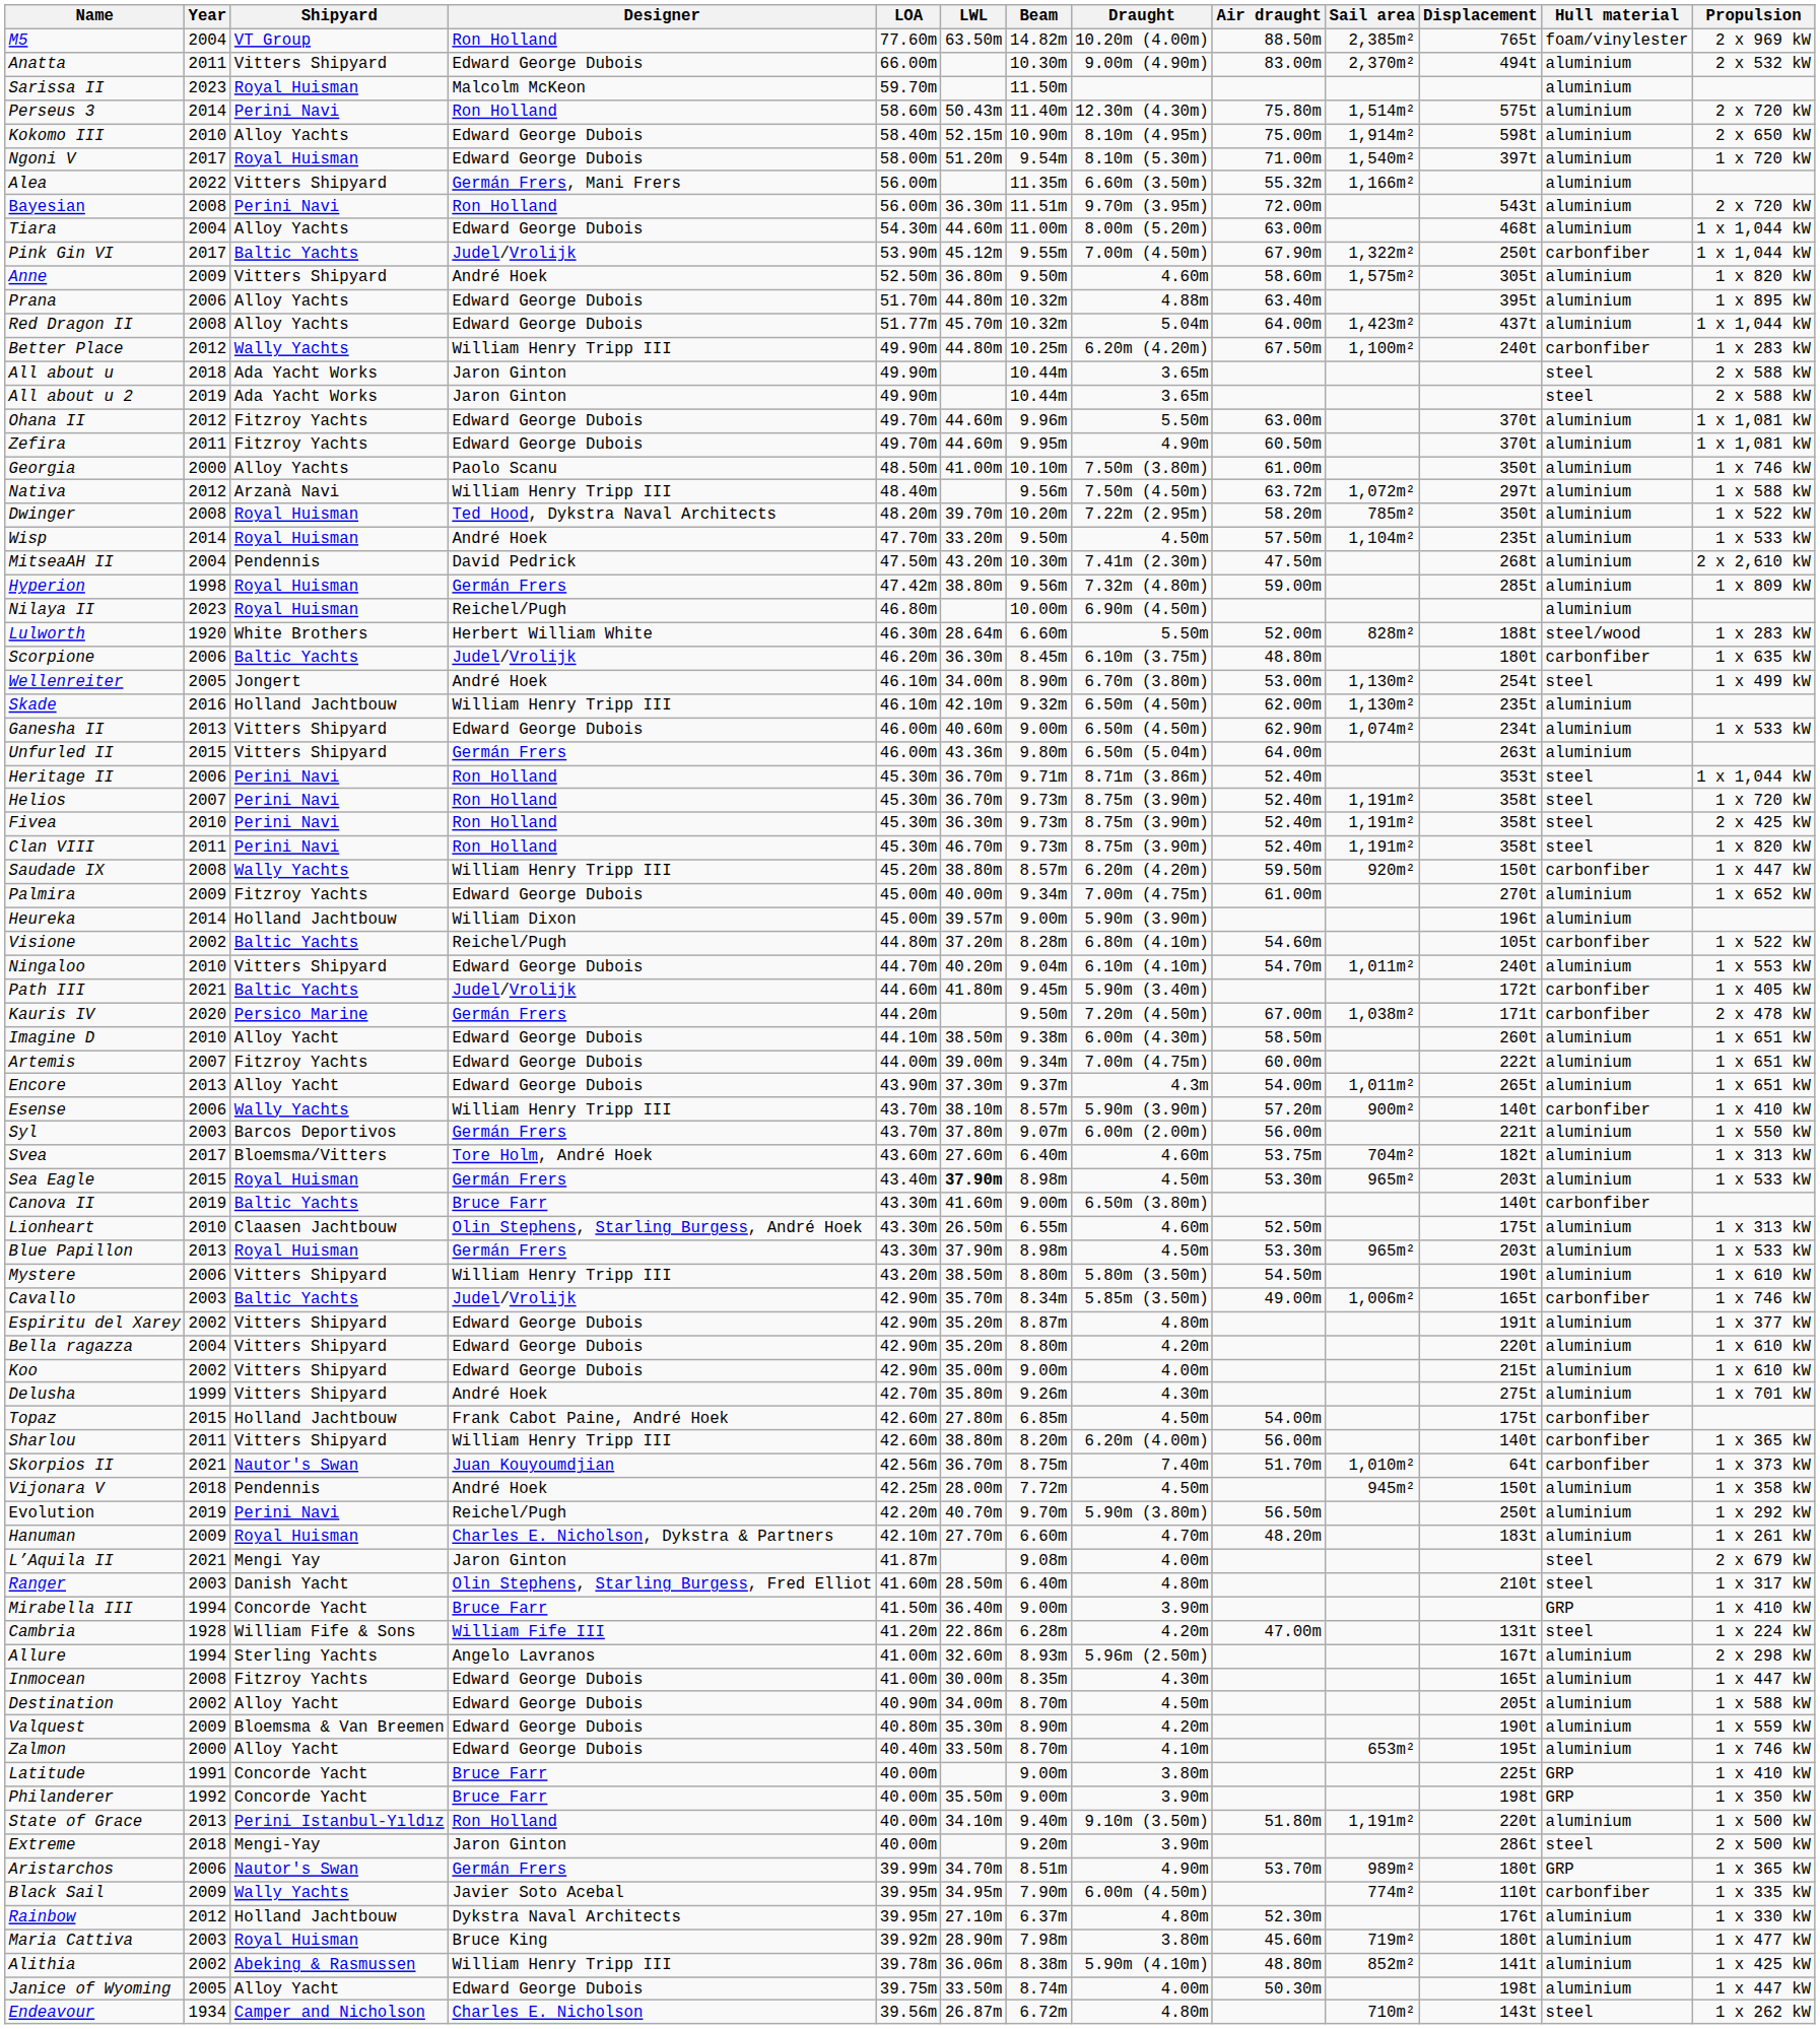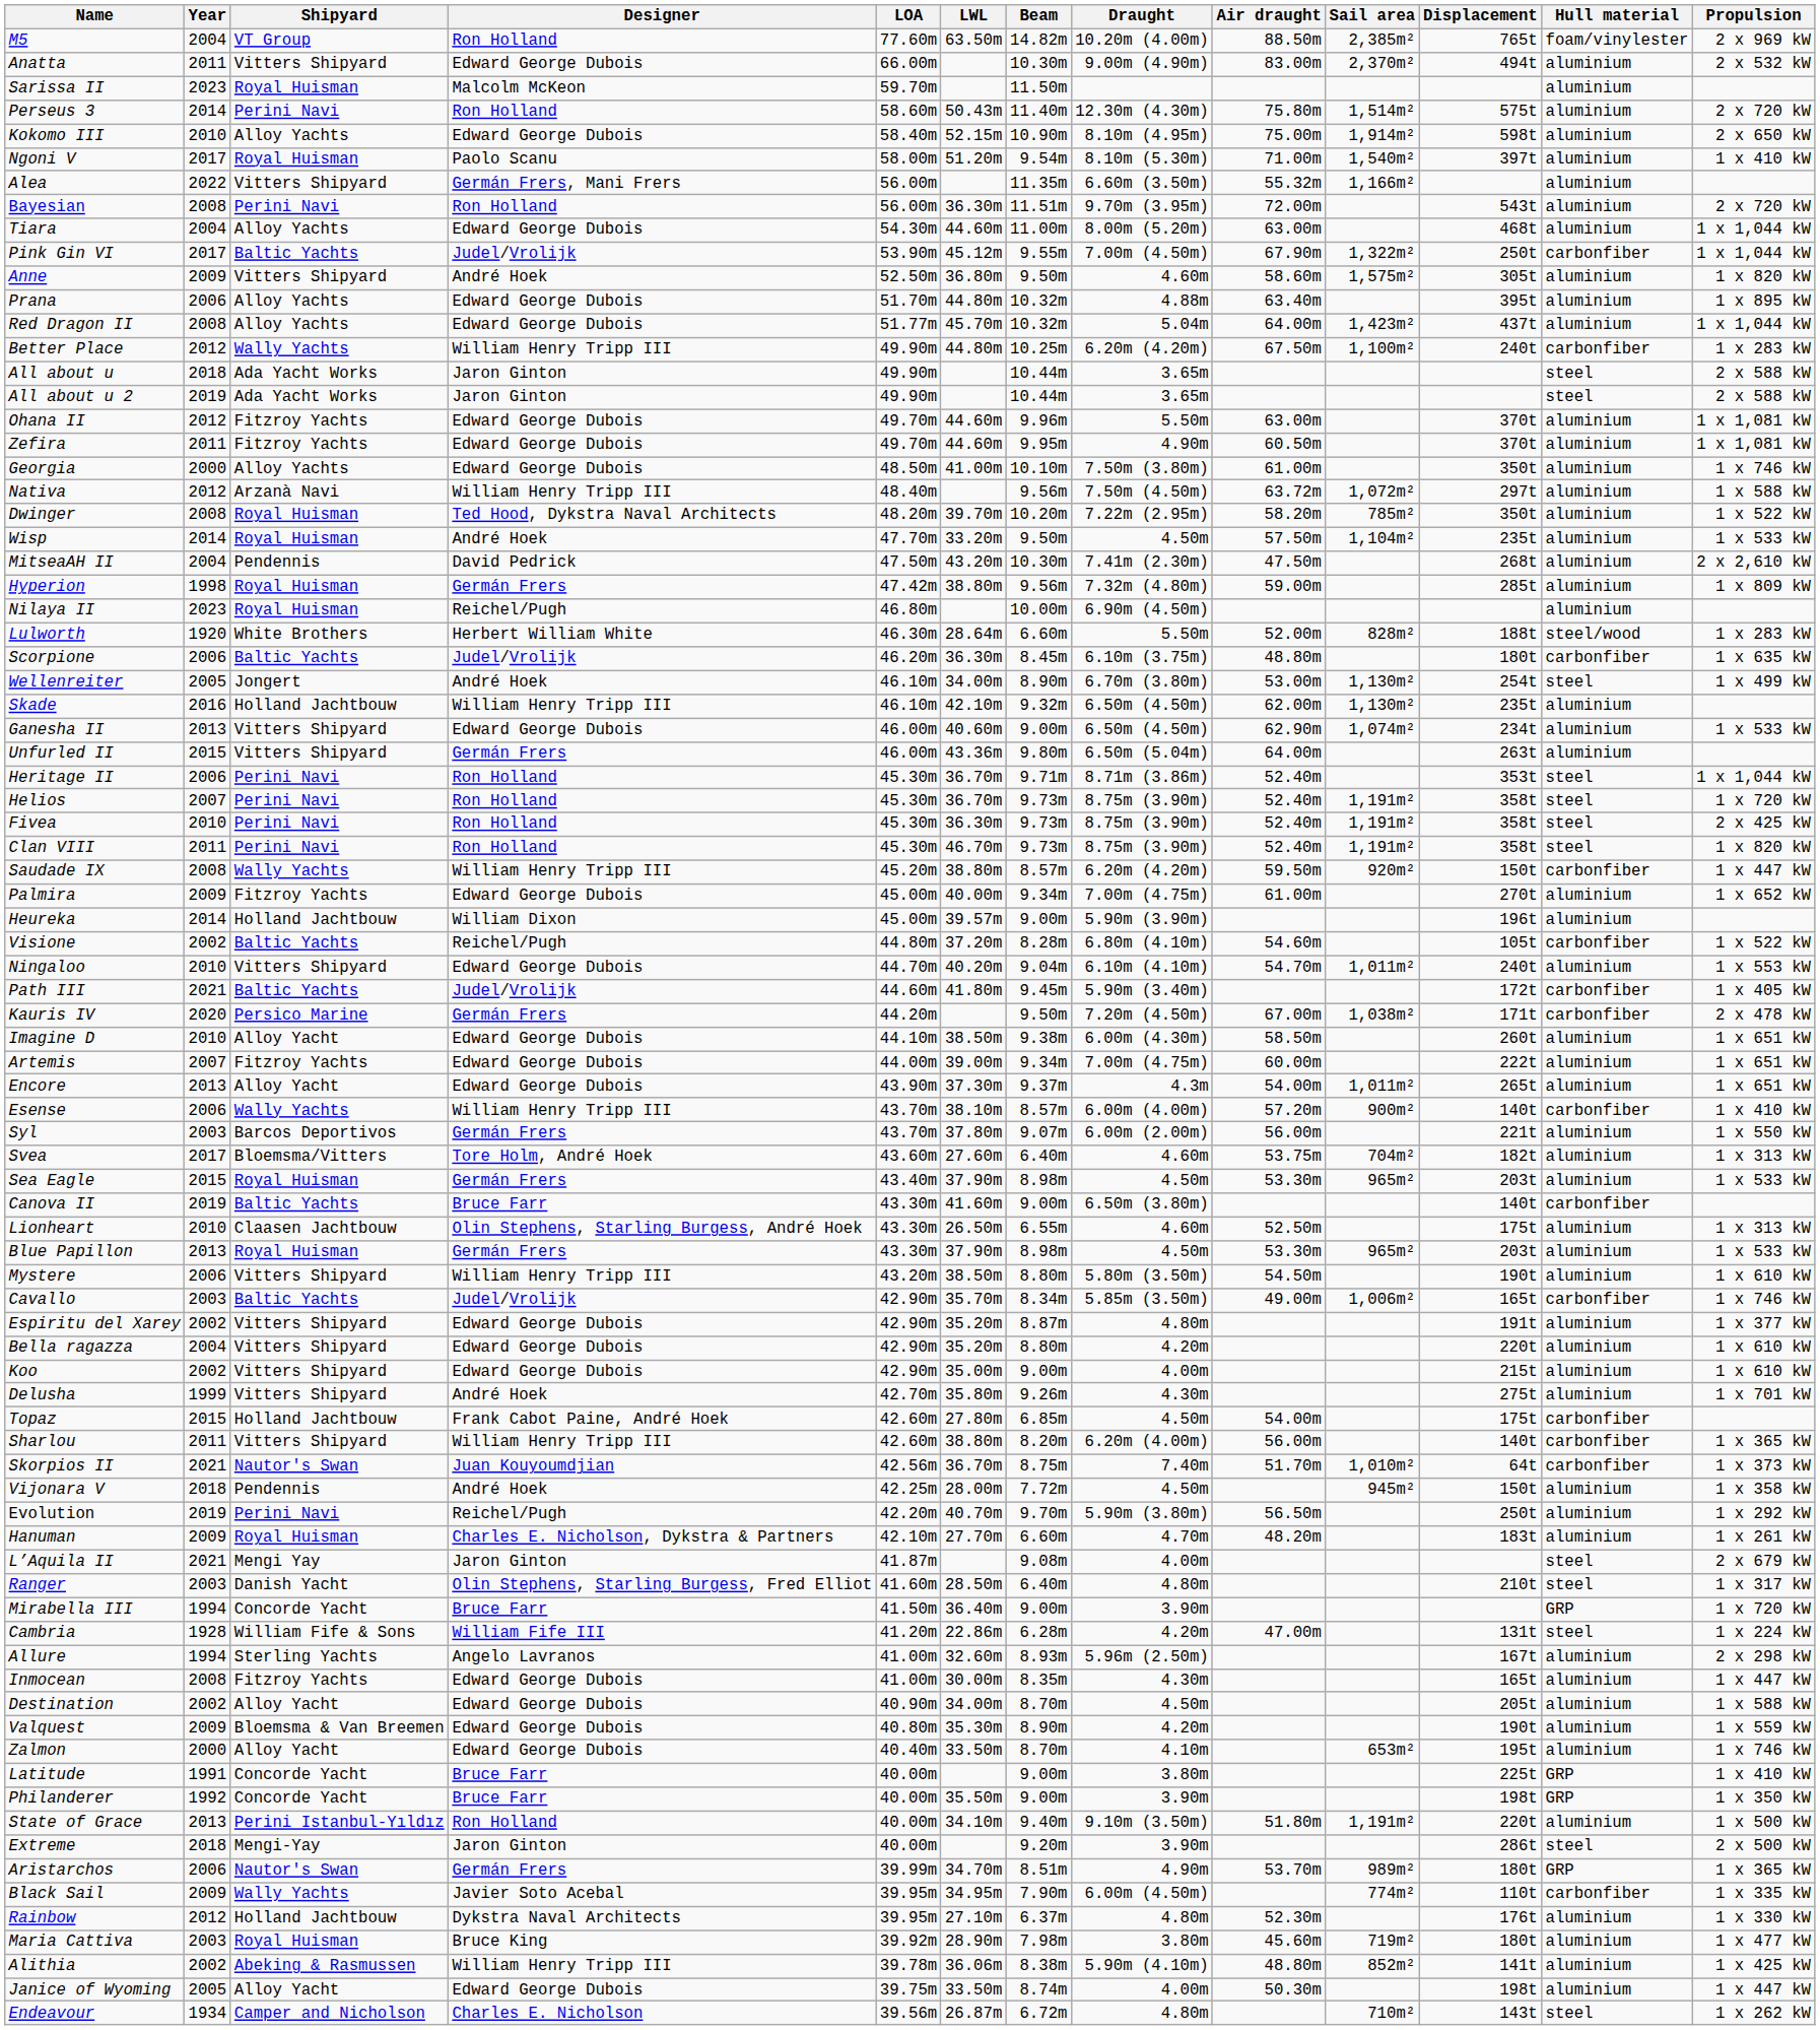Ngoni V | Designer: Edward George Dubois -> Paolo Scanu
Ngoni V | Propulsion: 1 x 720 kW -> 1 x 410 kW
Georgia | Designer: Paolo Scanu -> Edward George Dubois
Esense | Draught: 5.90m (3.90m) -> 6.00m (4.00m)
Sea Eagle | LWL: bold -> normal
Mirabella III | Propulsion: 1 x 410 kW -> 1 x 720 kW
